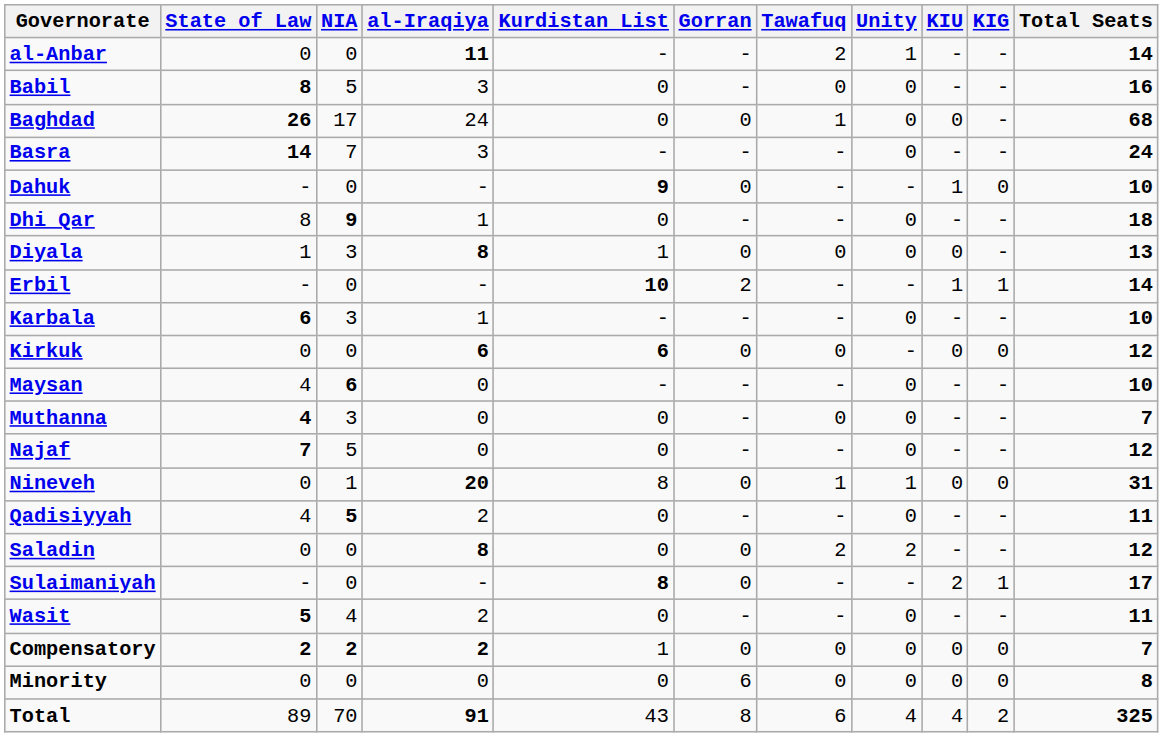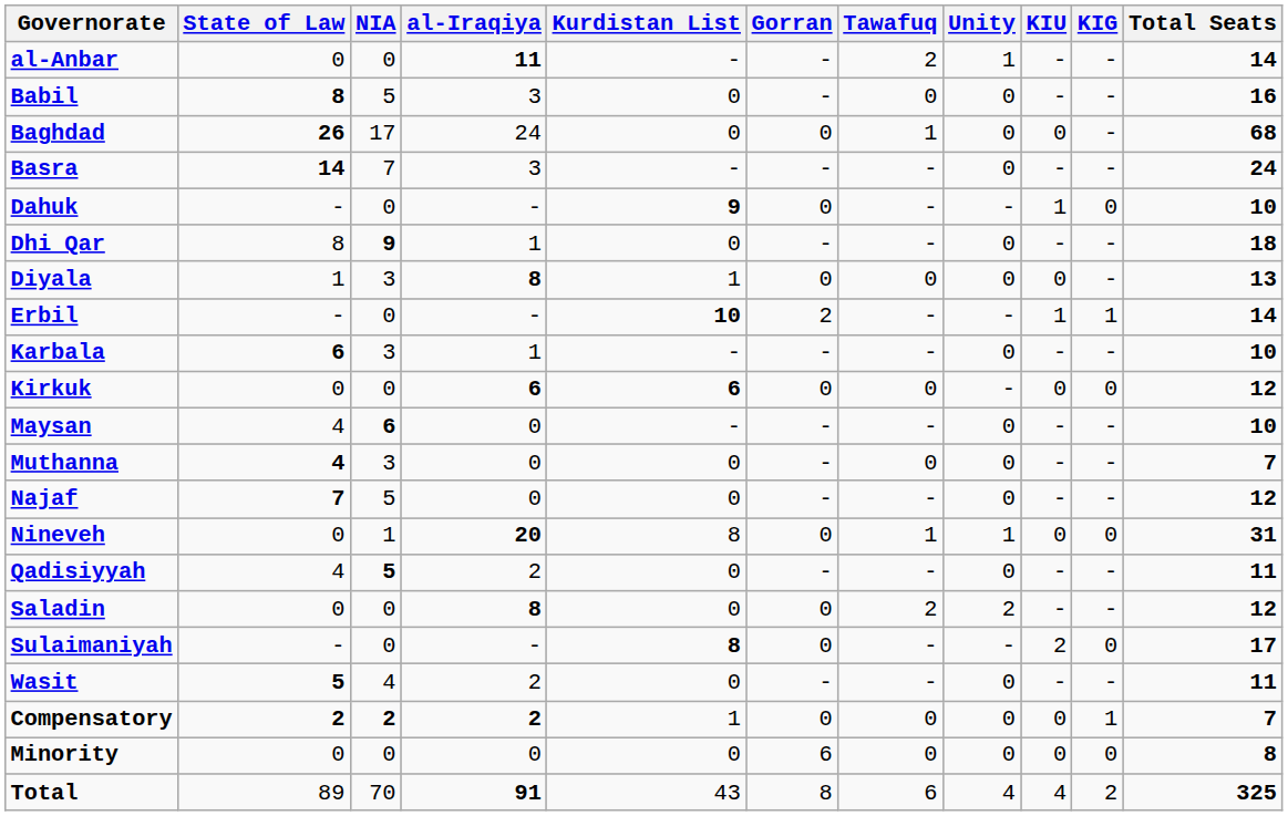Sulaimaniyah | KIG: 1 -> 0
Compensatory | KIG: 0 -> 1
